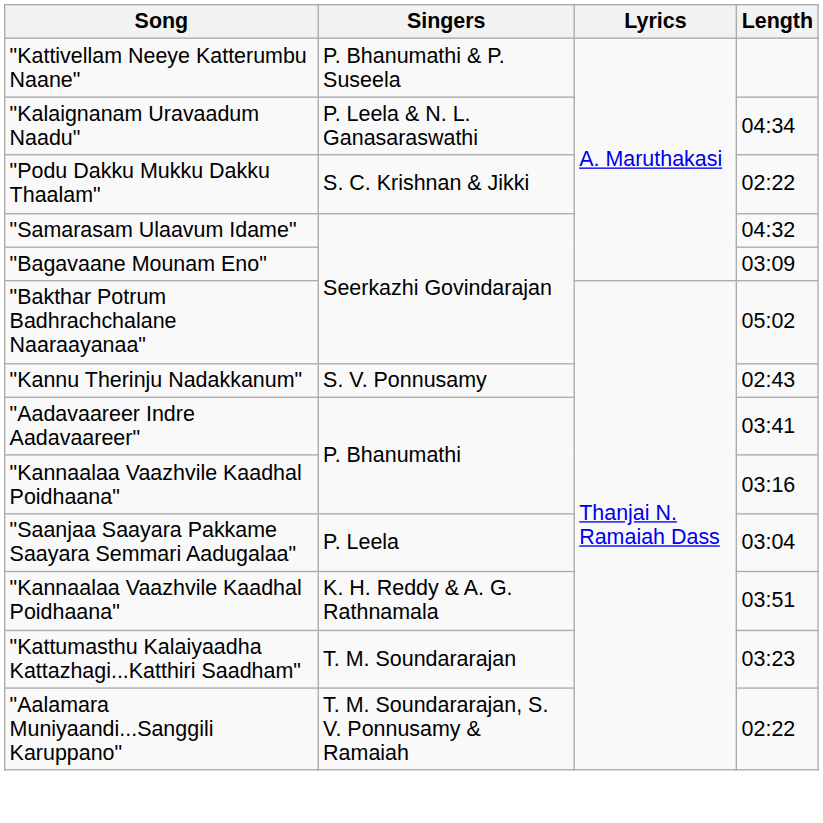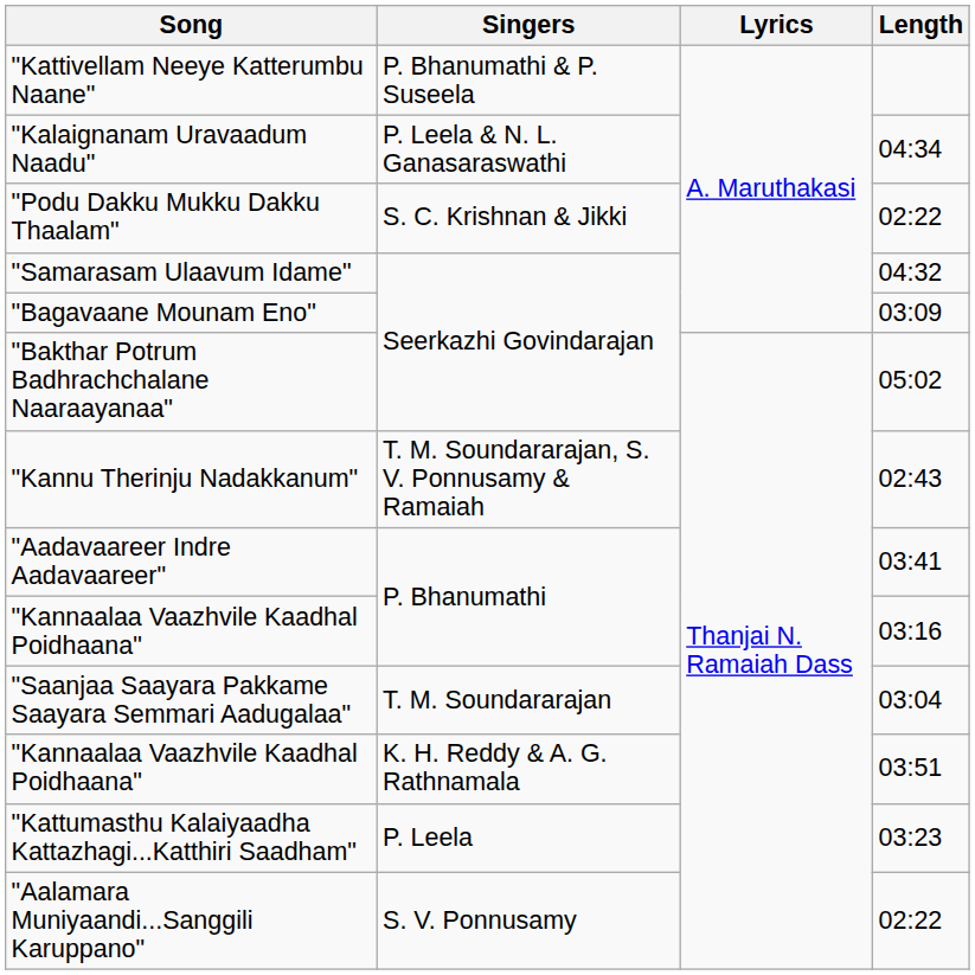"Kannu Therinju Nadakkanum" | Singers: S. V. Ponnusamy -> T. M. Soundararajan, S. V. Ponnusamy & Ramaiah
"Saanjaa Saayara Pakkame Saayara Semmari Aadugalaa" | Singers: P. Leela -> T. M. Soundararajan
"Kattumasthu Kalaiyaadha Kattazhagi...Katthiri Saadham" | Singers: T. M. Soundararajan -> P. Leela
"Aalamara Muniyaandi...Sanggili Karuppano" | Singers: T. M. Soundararajan, S. V. Ponnusamy & Ramaiah -> S. V. Ponnusamy
